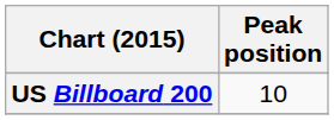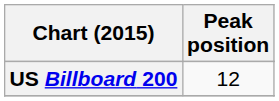US Billboard 200 | Peak position: 10 -> 12
